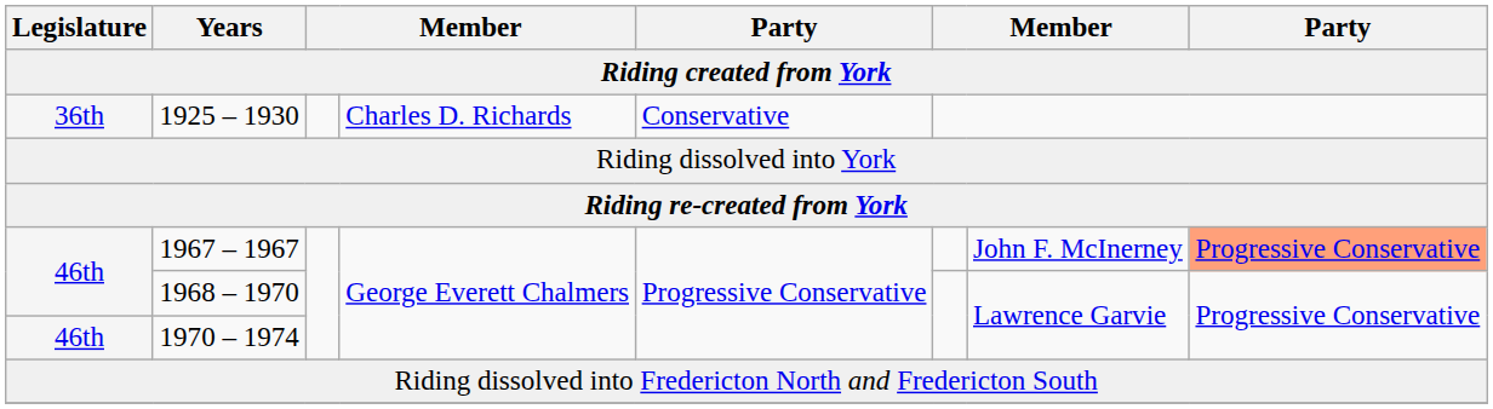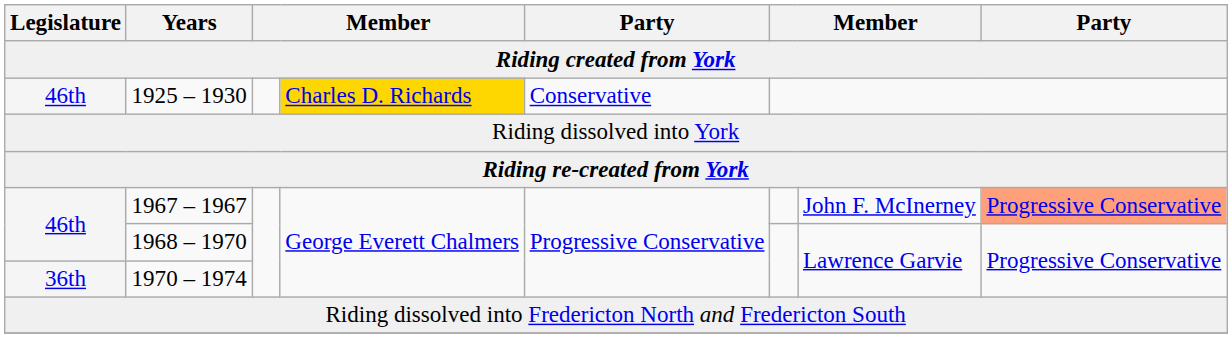1925 – 1930 | Legislature: 36th -> 46th
1925 – 1930 | column 4: no background -> gold background
1970 – 1974 | Legislature: 46th -> 36th
